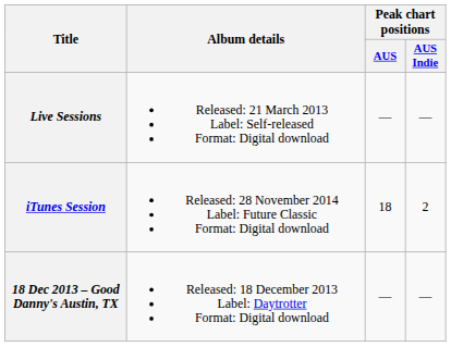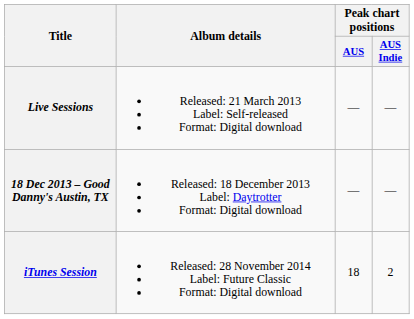rows swapped: 18 Dec 2013 – Good Danny's Austin, TX <-> iTunes Session
